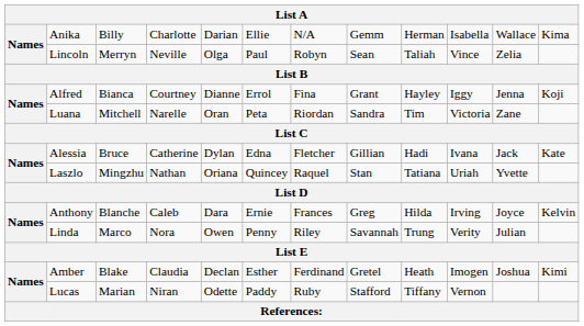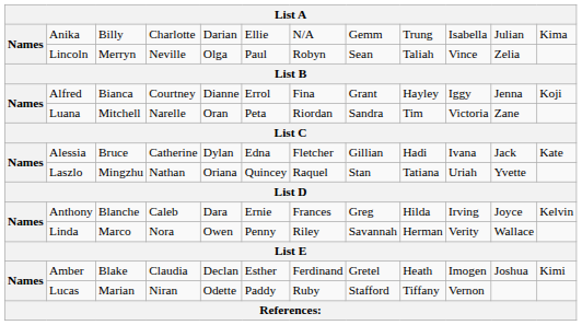Anika | column 9: Herman -> Trung
Anika | column 11: Wallace -> Julian
Linda | column 9: Trung -> Herman
Linda | column 11: Julian -> Wallace
